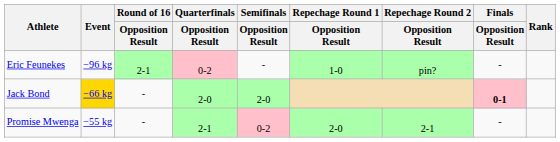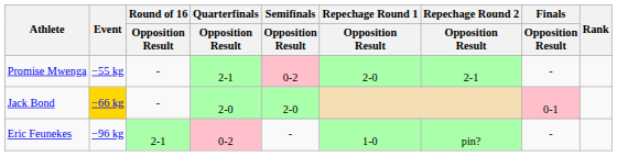rows swapped: Promise Mwenga <-> Eric Feunekes
Jack Bond | Finals / Opposition Result: bold -> normal
